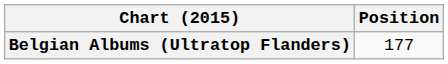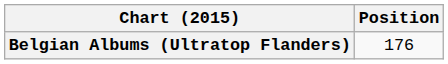Belgian Albums (Ultratop Flanders) | Position: 177 -> 176
